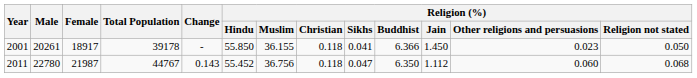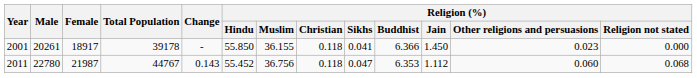2001 | Religion (%) / Religion not stated: 0.050 -> 0.000
2011 | Religion (%) / Buddhist: 6.350 -> 6.353
